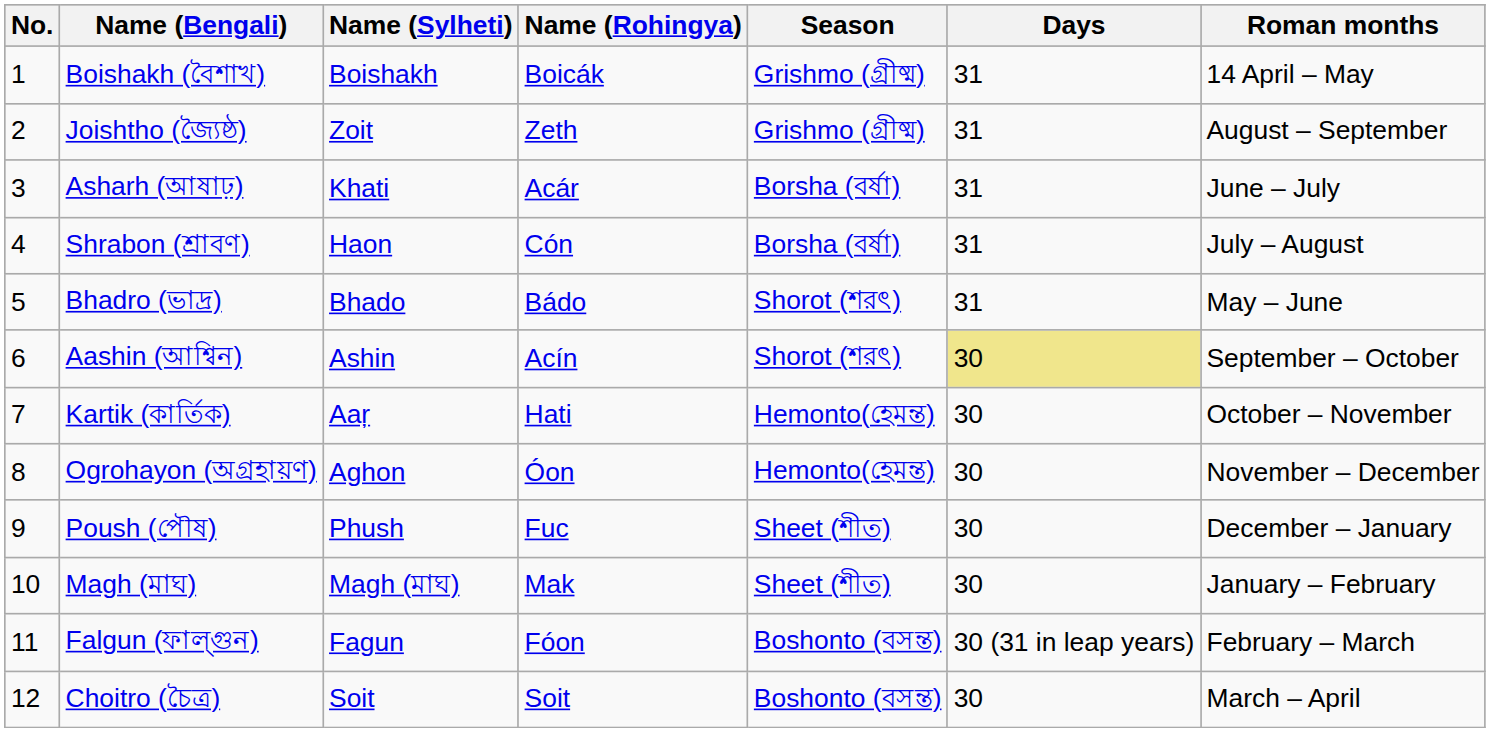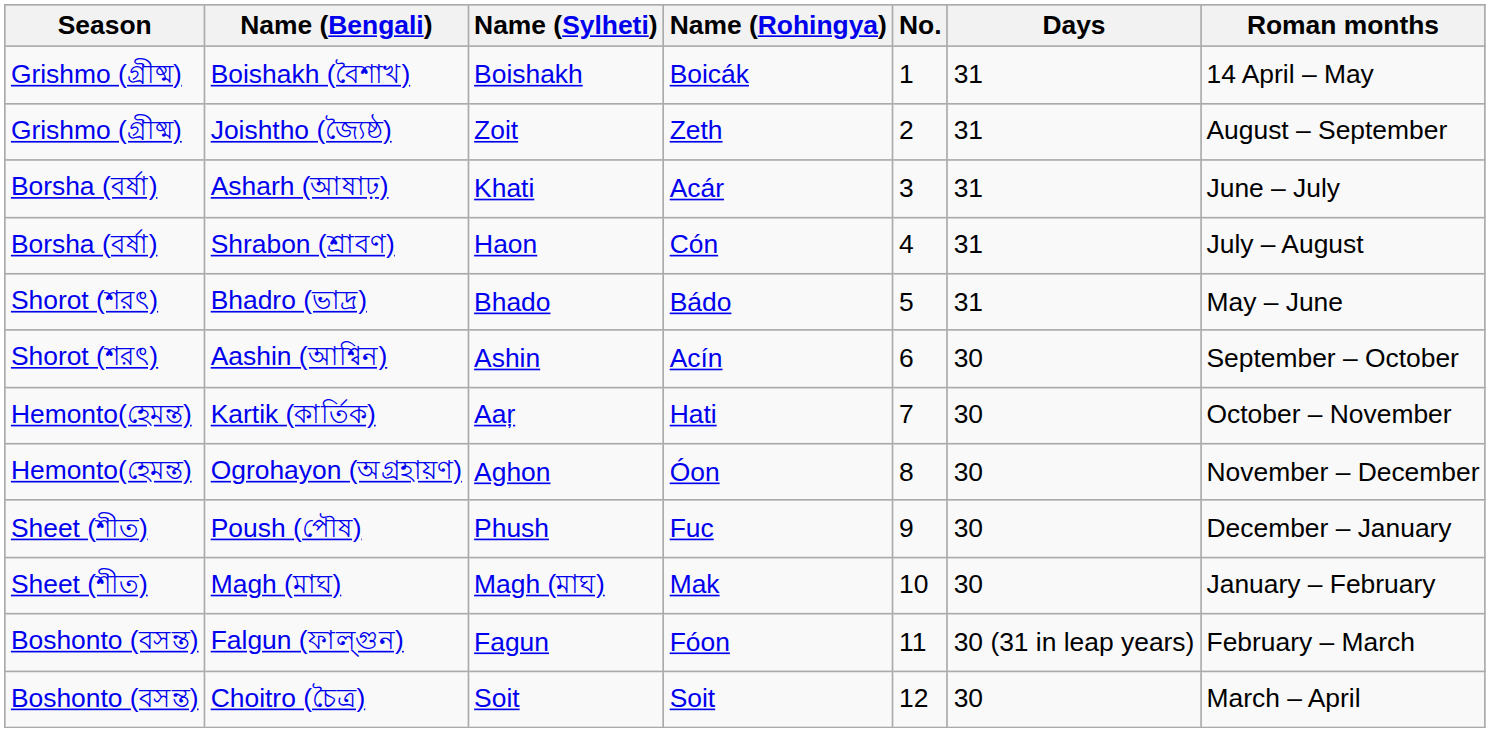columns swapped: No. <-> Season
Aashin (আশ্বিন) | Days: khaki background -> no background
